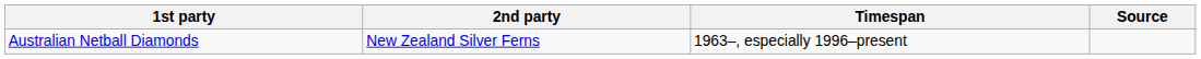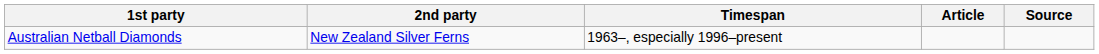+ column: Article
